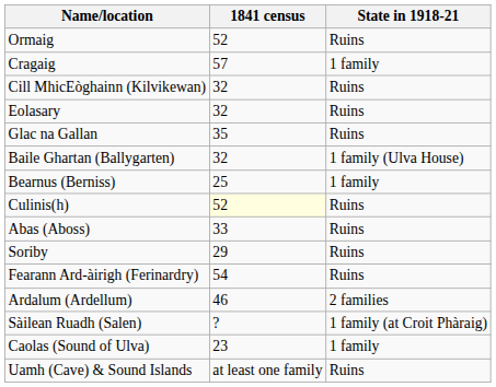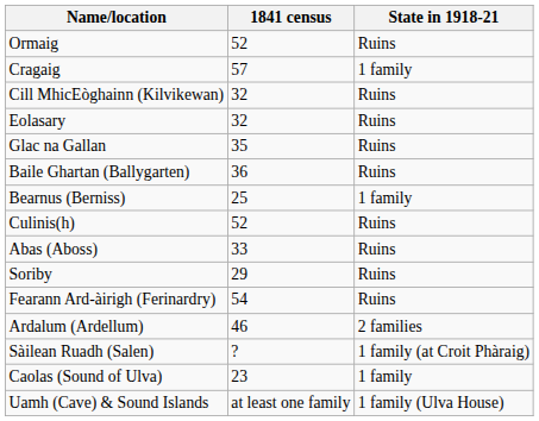Baile Ghartan (Ballygarten) | 1841 census: 32 -> 36
Baile Ghartan (Ballygarten) | State in 1918-21: 1 family (Ulva House) -> Ruins
Culinis(h) | 1841 census: lightyellow background -> no background
Uamh (Cave) & Sound Islands | State in 1918-21: Ruins -> 1 family (Ulva House)
